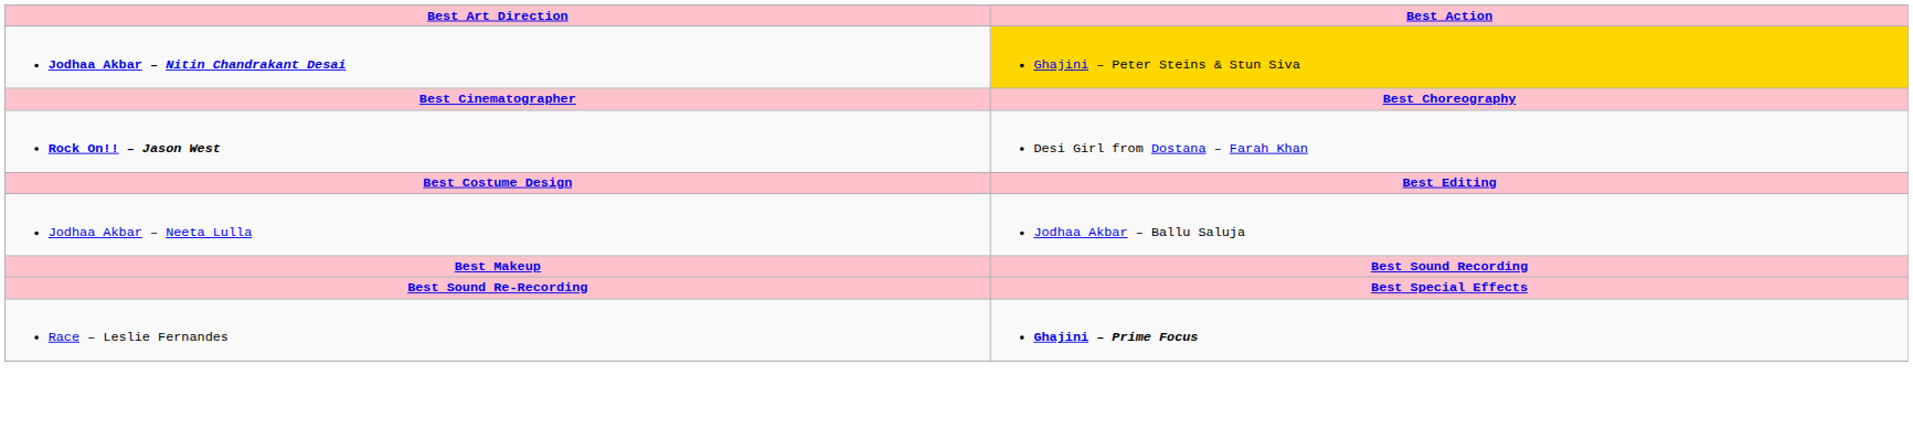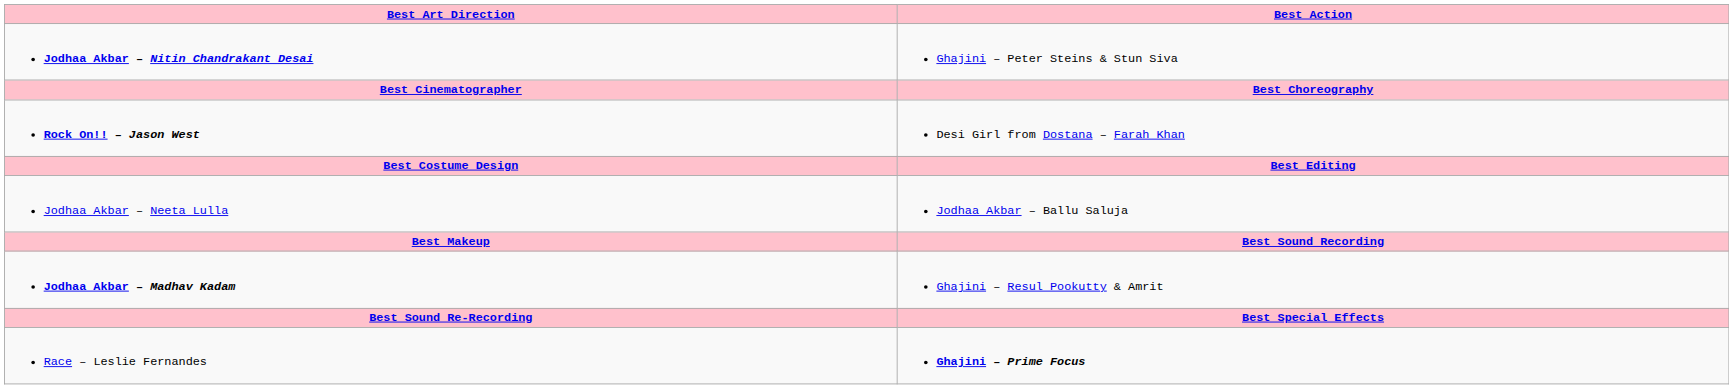Jodhaa Akbar – Nitin Chandrakant Desai | Best Action: gold background -> no background
+ row: Jodhaa Akbar – Madhav Kadam | Ghajini – Resul Pookutty & Amrit
